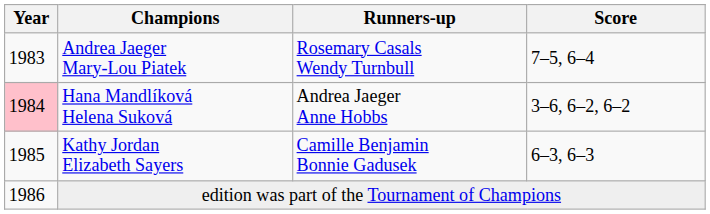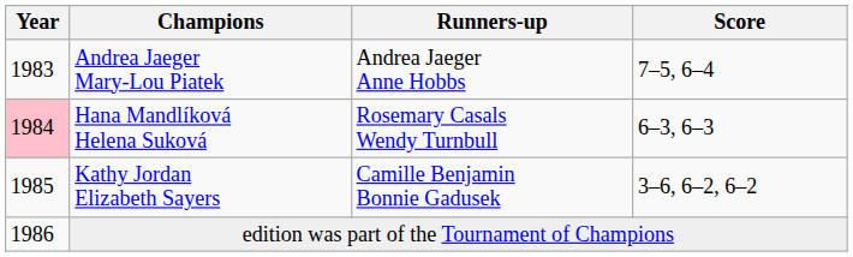Andrea Jaeger Mary-Lou Piatek | Runners-up: Rosemary Casals Wendy Turnbull -> Andrea Jaeger Anne Hobbs
Hana Mandlíková Helena Suková | Runners-up: Andrea Jaeger Anne Hobbs -> Rosemary Casals Wendy Turnbull
Hana Mandlíková Helena Suková | Score: 3–6, 6–2, 6–2 -> 6–3, 6–3
Kathy Jordan Elizabeth Sayers | Score: 6–3, 6–3 -> 3–6, 6–2, 6–2
